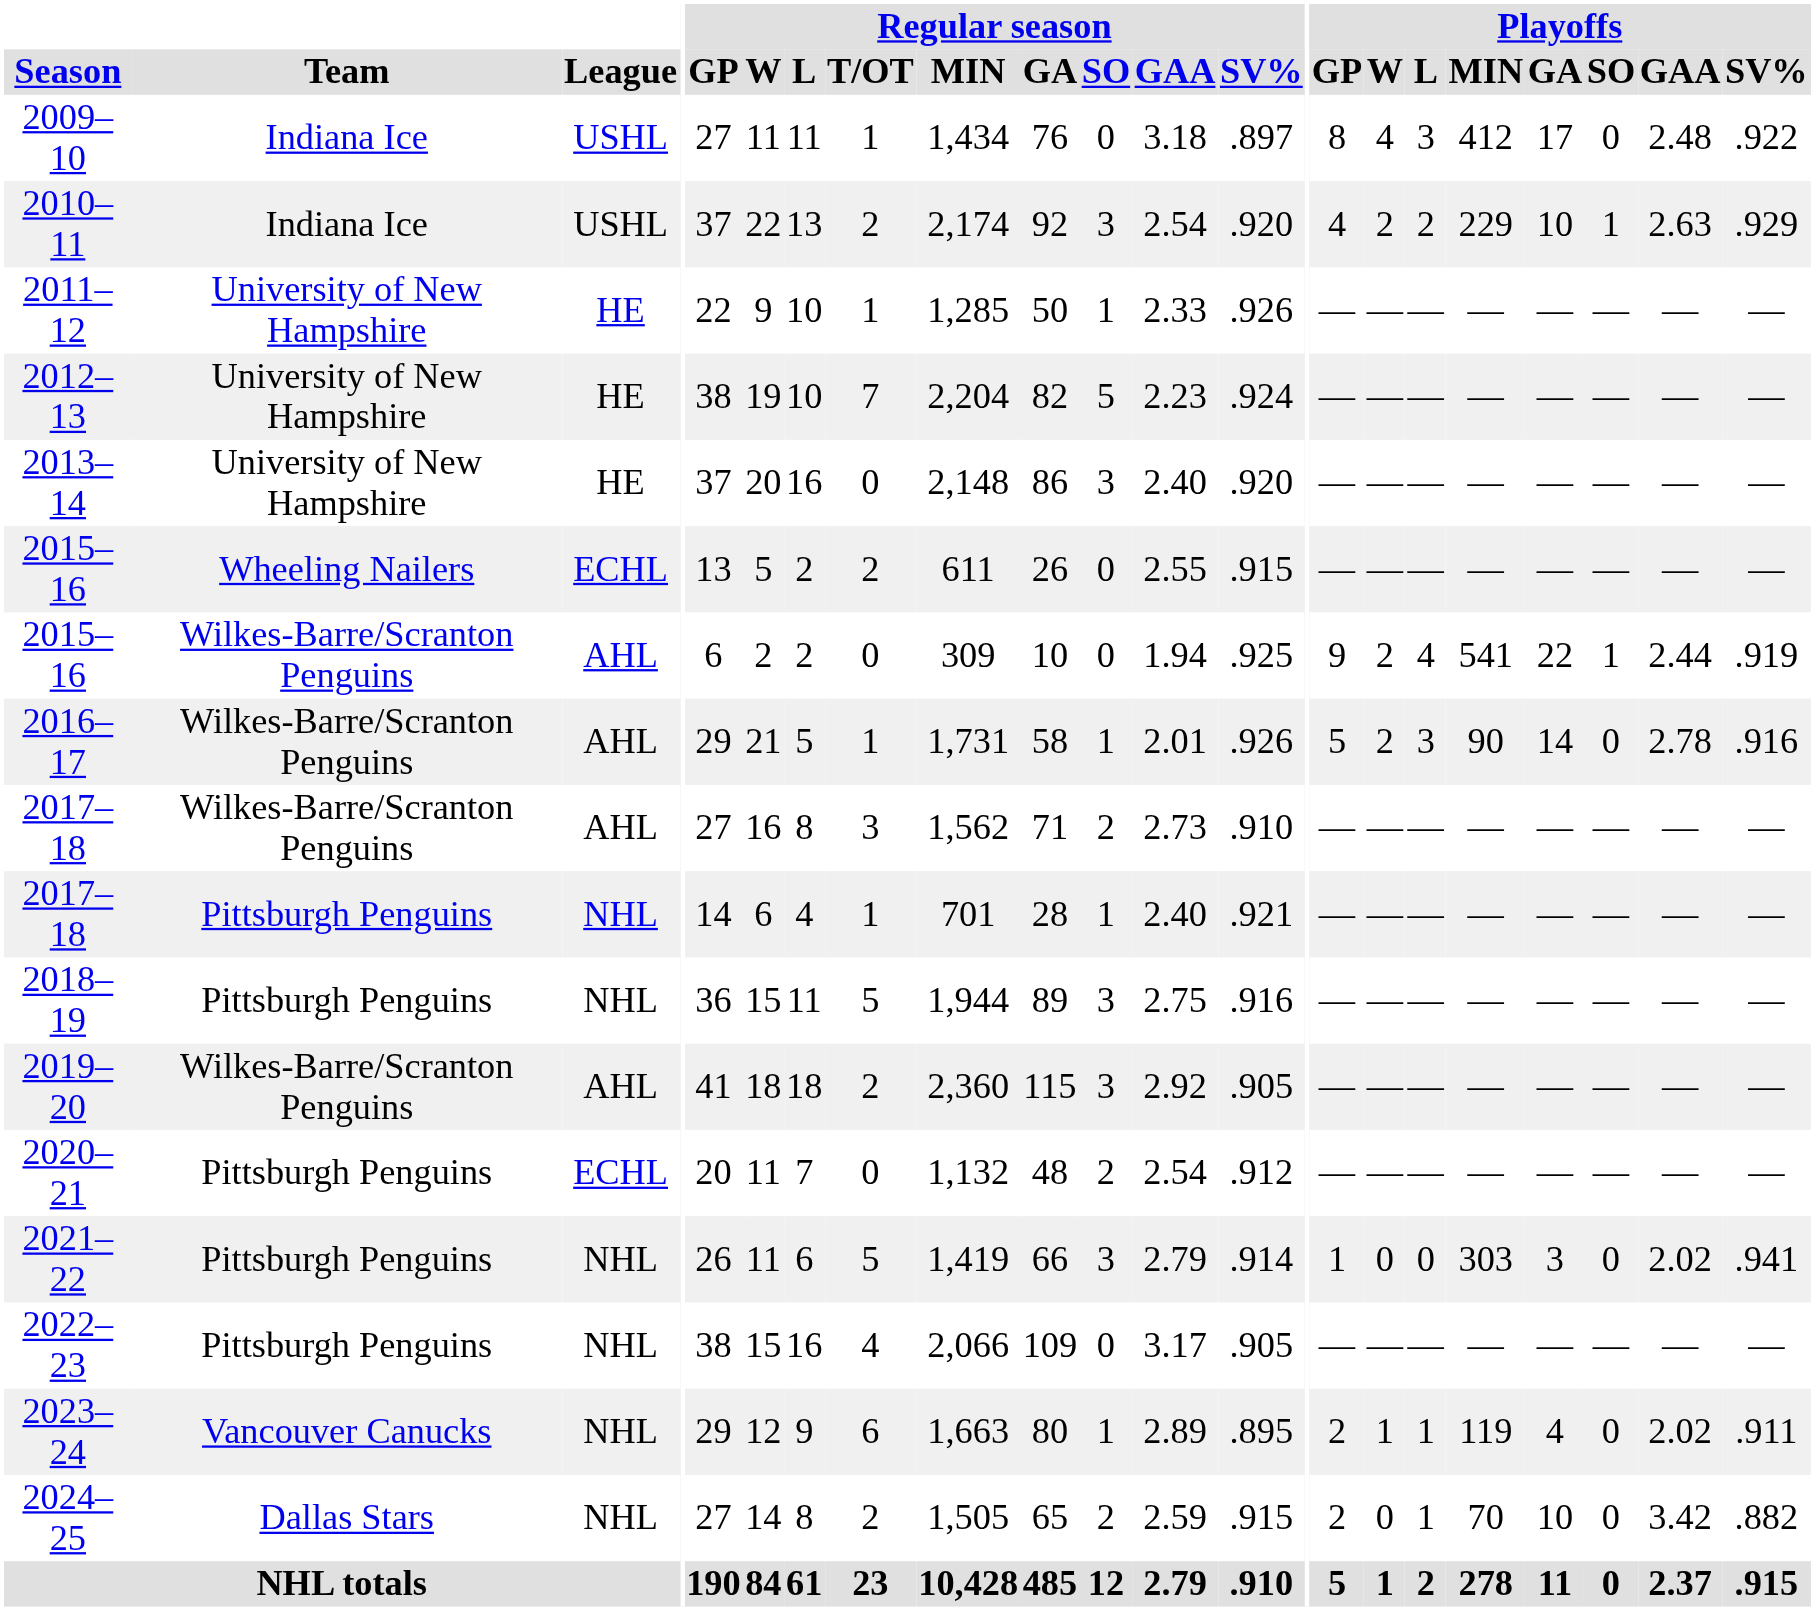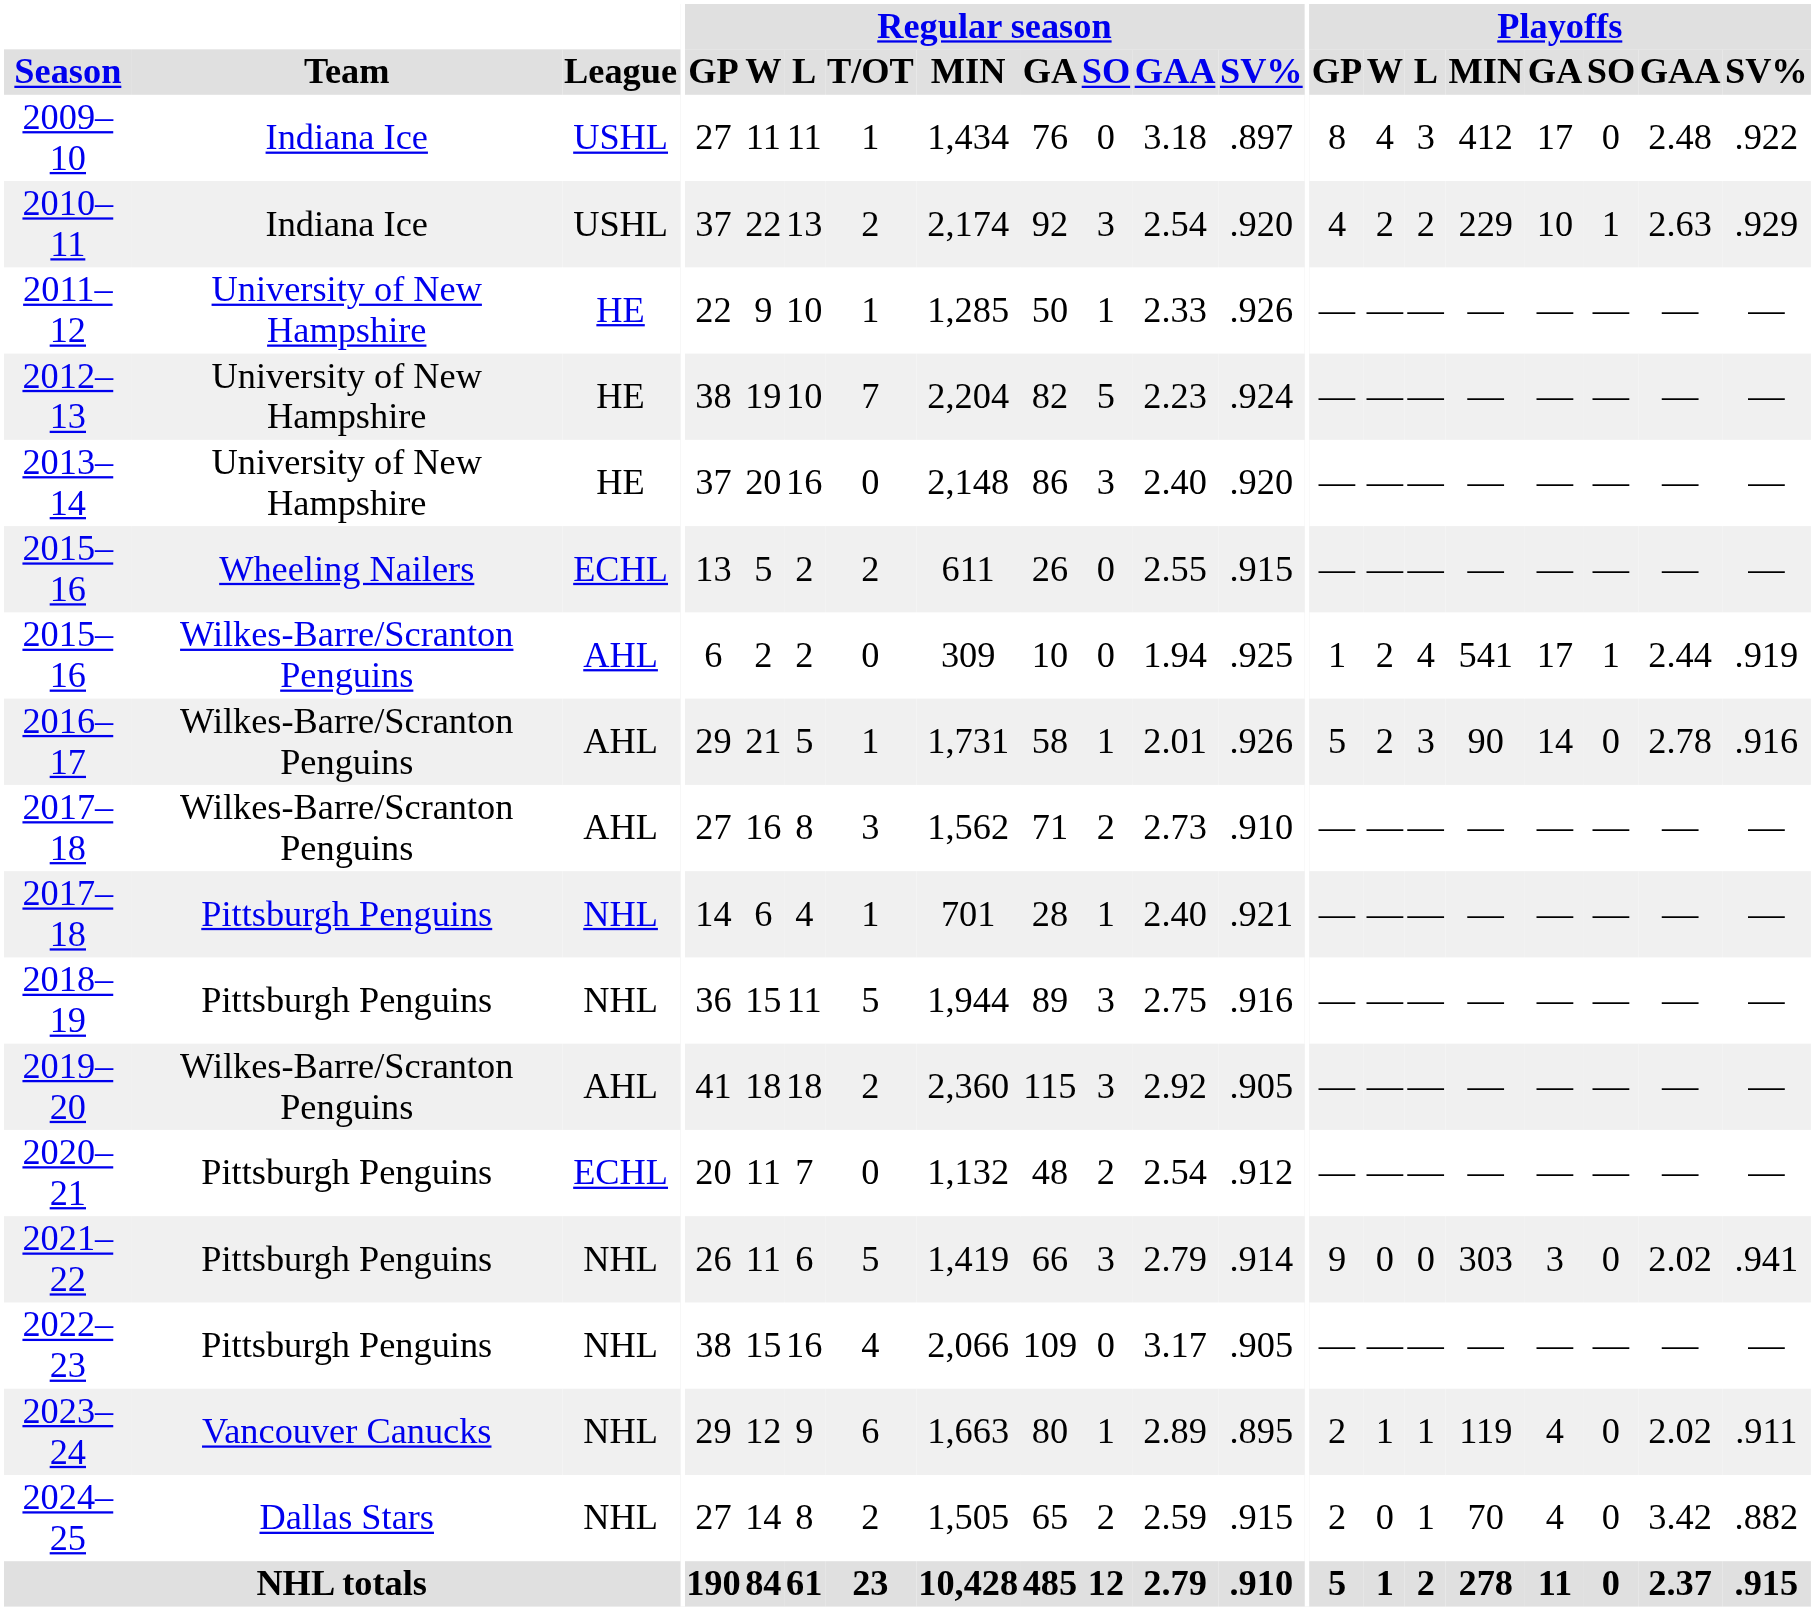2015–16 / Wilkes-Barre/Scranton Penguins | Playoffs / GP: 9 -> 1
2015–16 / Wilkes-Barre/Scranton Penguins | Playoffs / GA: 22 -> 17
2021–22 | Playoffs / GP: 1 -> 9
2024–25 | Playoffs / GA: 10 -> 4
